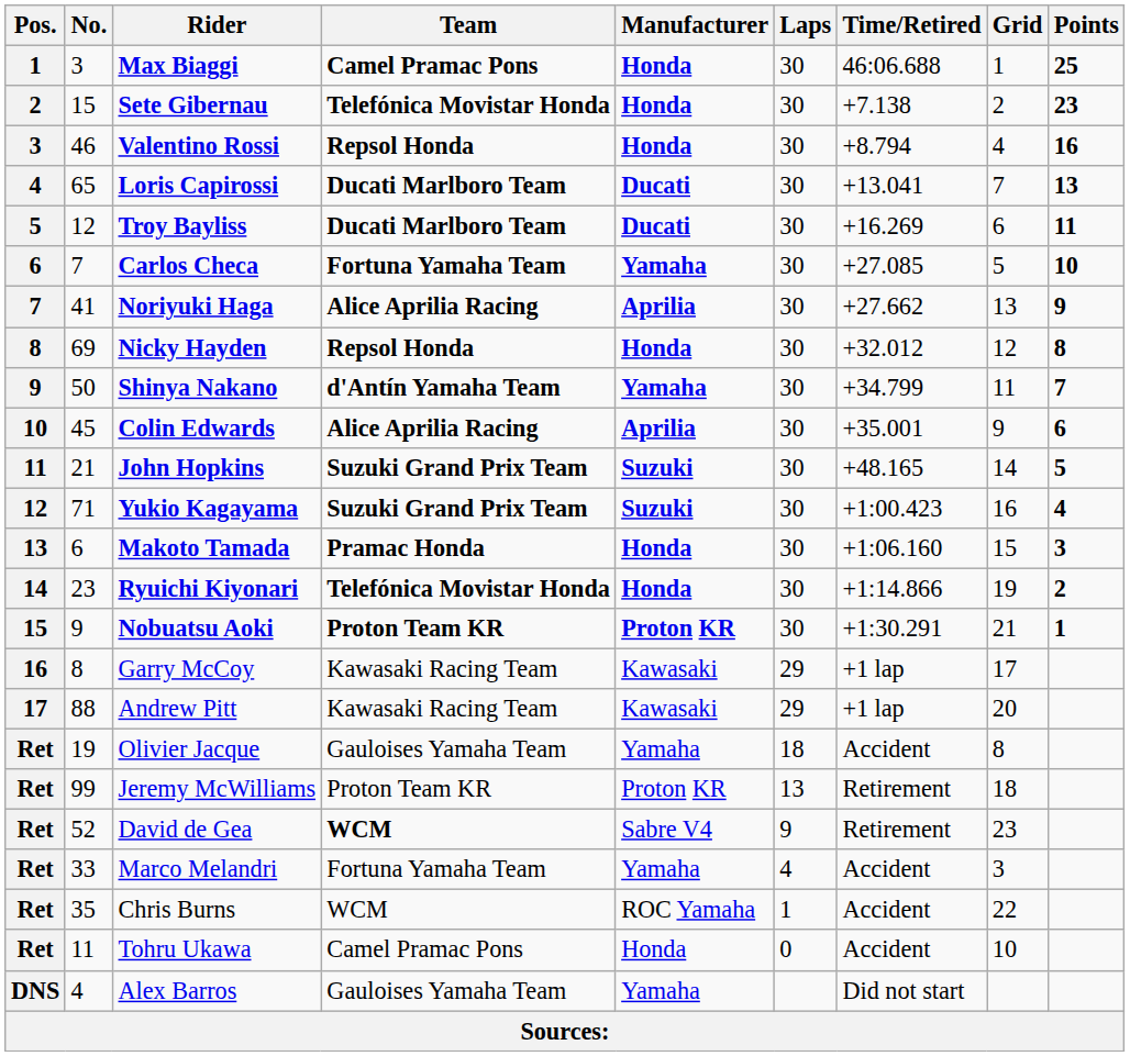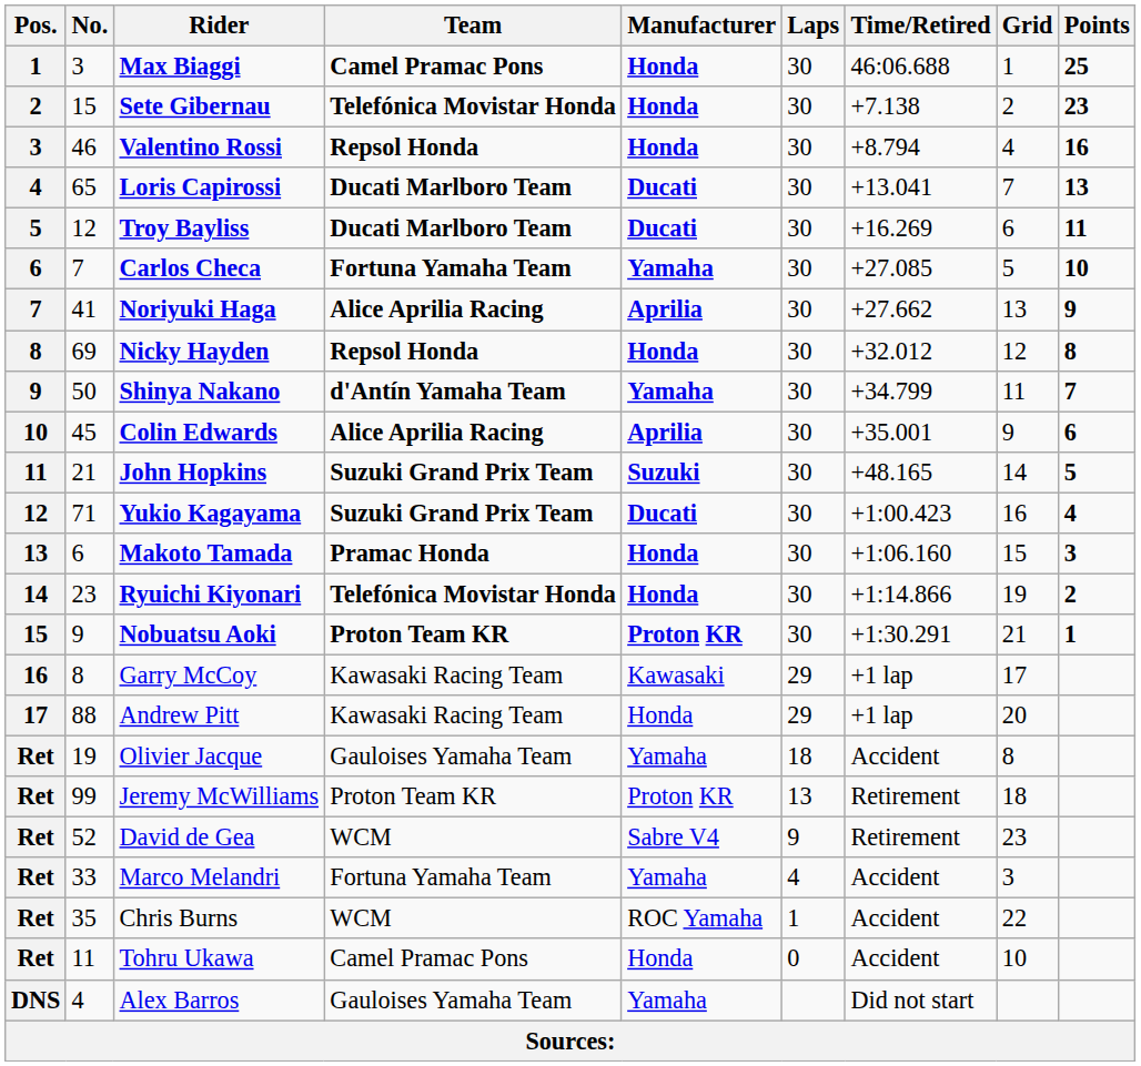Yukio Kagayama | Manufacturer: Suzuki -> Ducati
Andrew Pitt | Manufacturer: Kawasaki -> Honda
David de Gea | Team: bold -> normal
